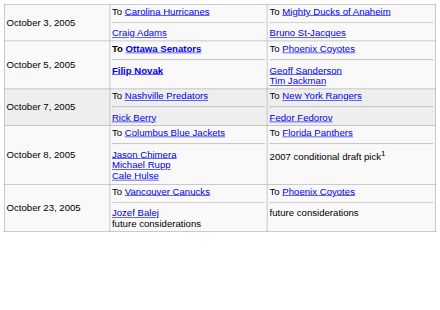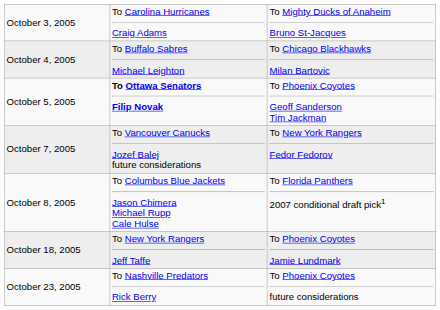+ row: October 4, 2005 | To Buffalo Sabres Michael Leighton | To Chicago Blackhawks Milan Bartovic
October 7, 2005 | column 2: To Nashville Predators Rick Berry -> To Vancouver Canucks Jozef Balej future considerations
+ row: October 18, 2005 | To New York Rangers Jeff Taffe | To Phoenix Coyotes Jamie Lundmark
October 23, 2005 | column 2: To Vancouver Canucks Jozef Balej future considerations -> To Nashville Predators Rick Berry
